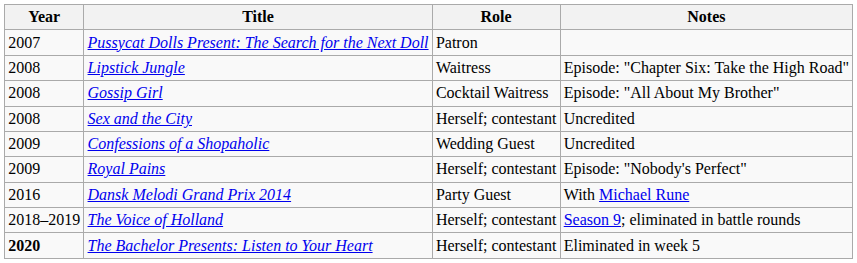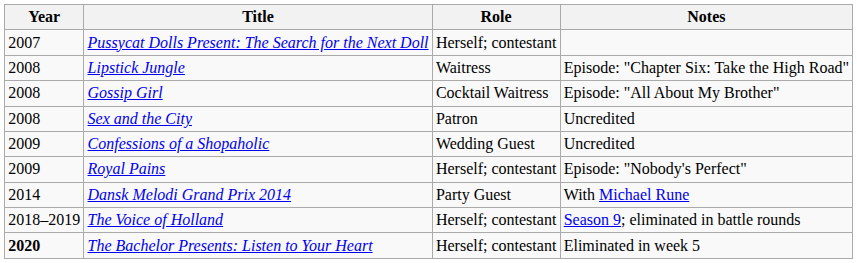Pussycat Dolls Present: The Search for the Next Doll | Role: Patron -> Herself; contestant
Sex and the City | Role: Herself; contestant -> Patron
Dansk Melodi Grand Prix 2014 | Year: 2016 -> 2014
